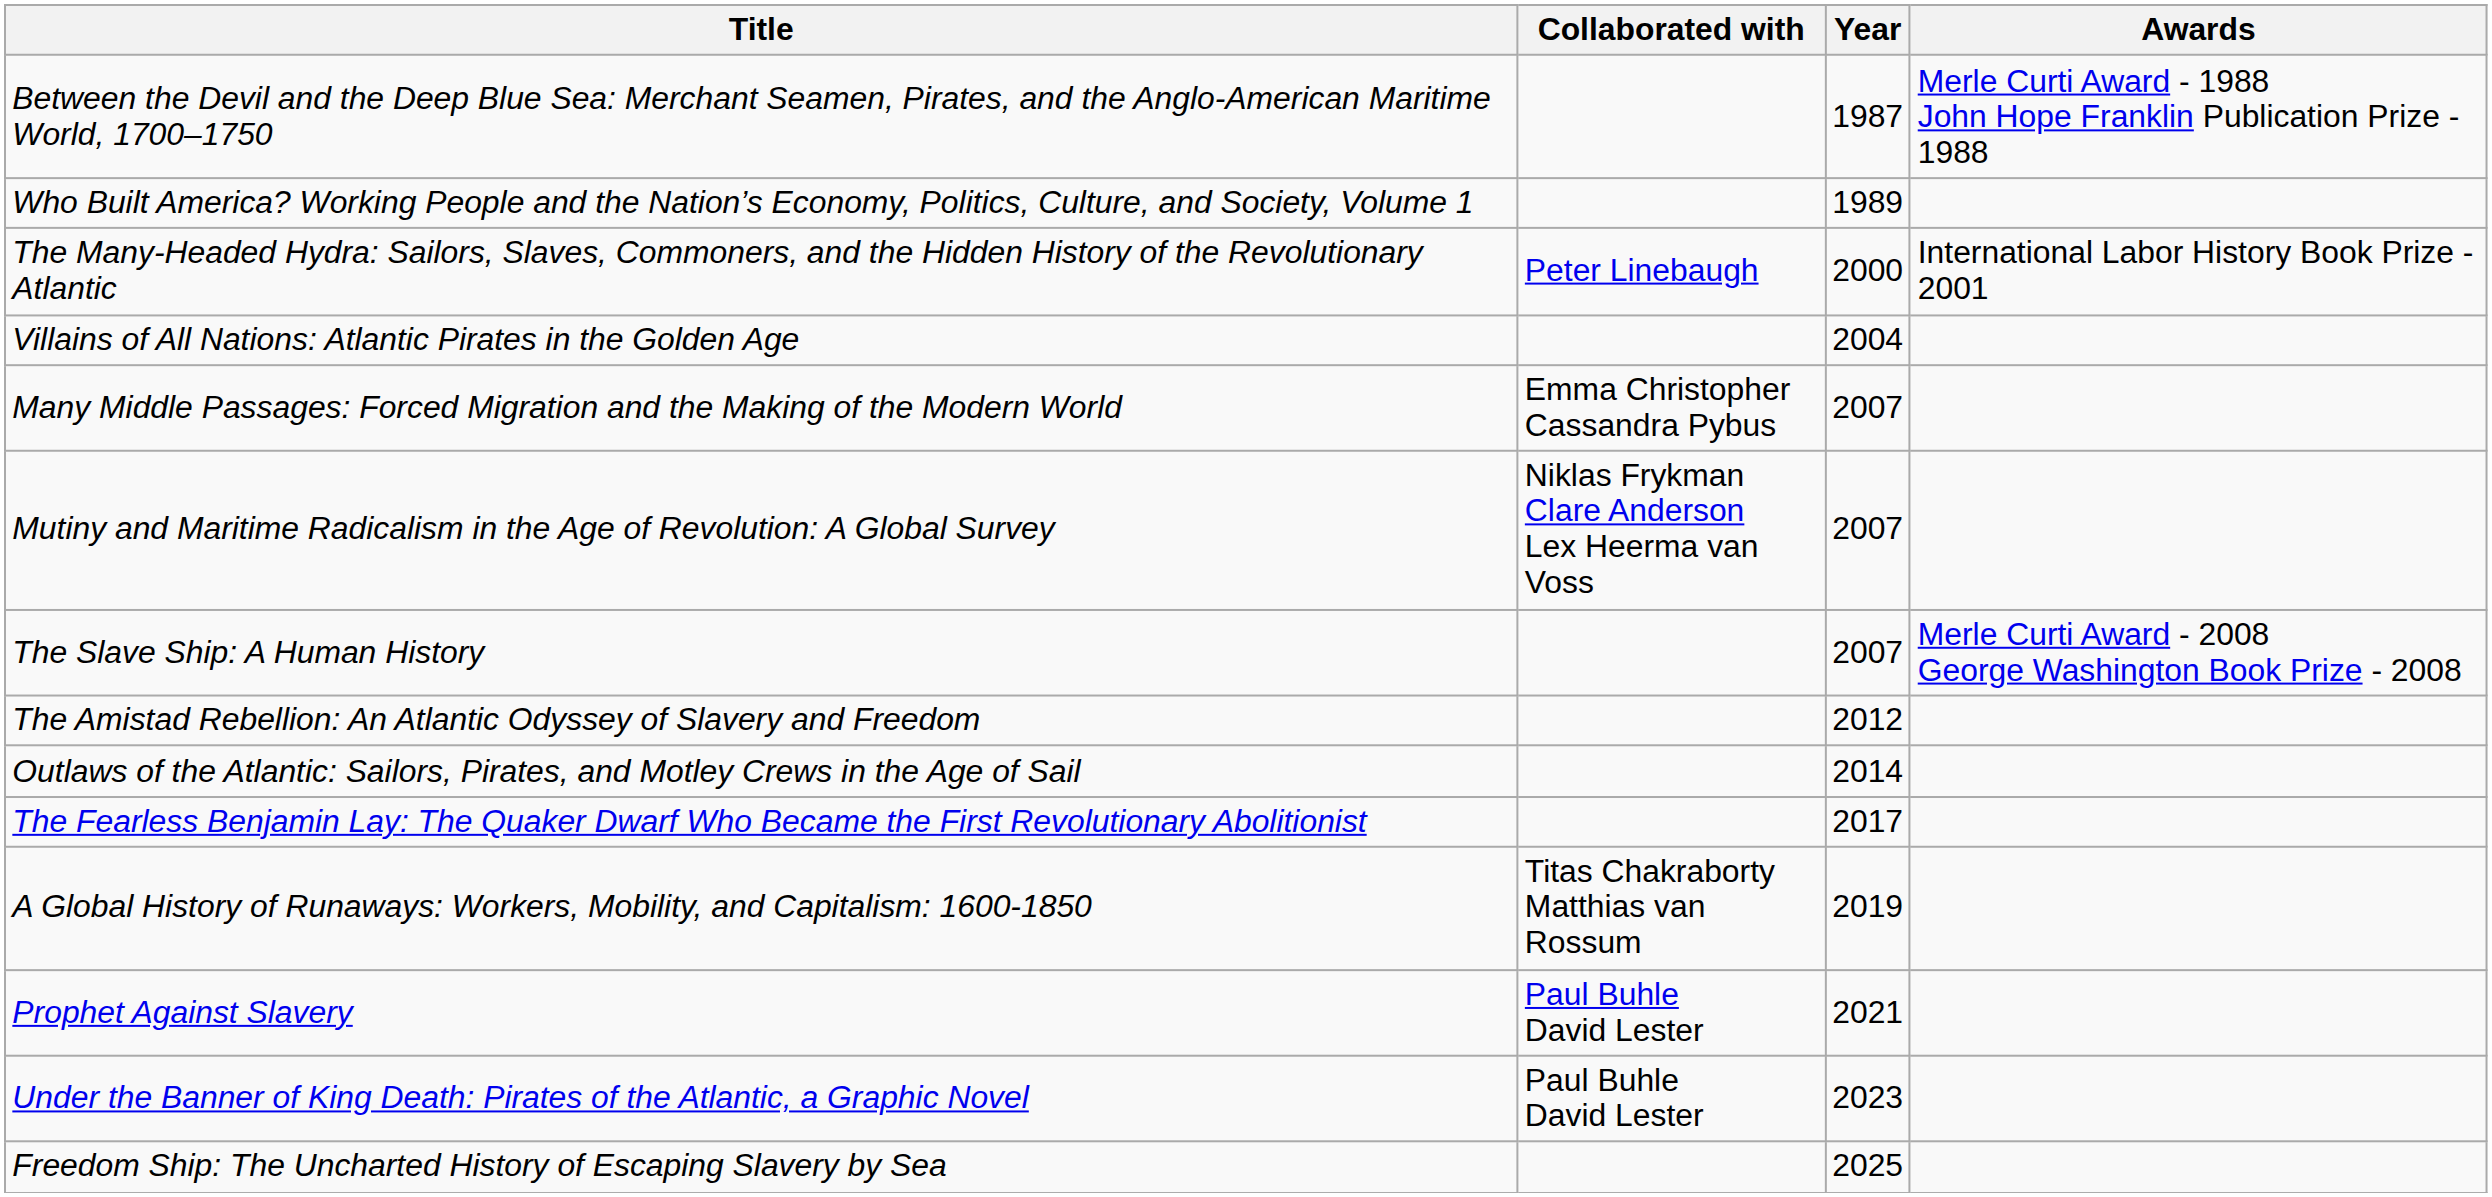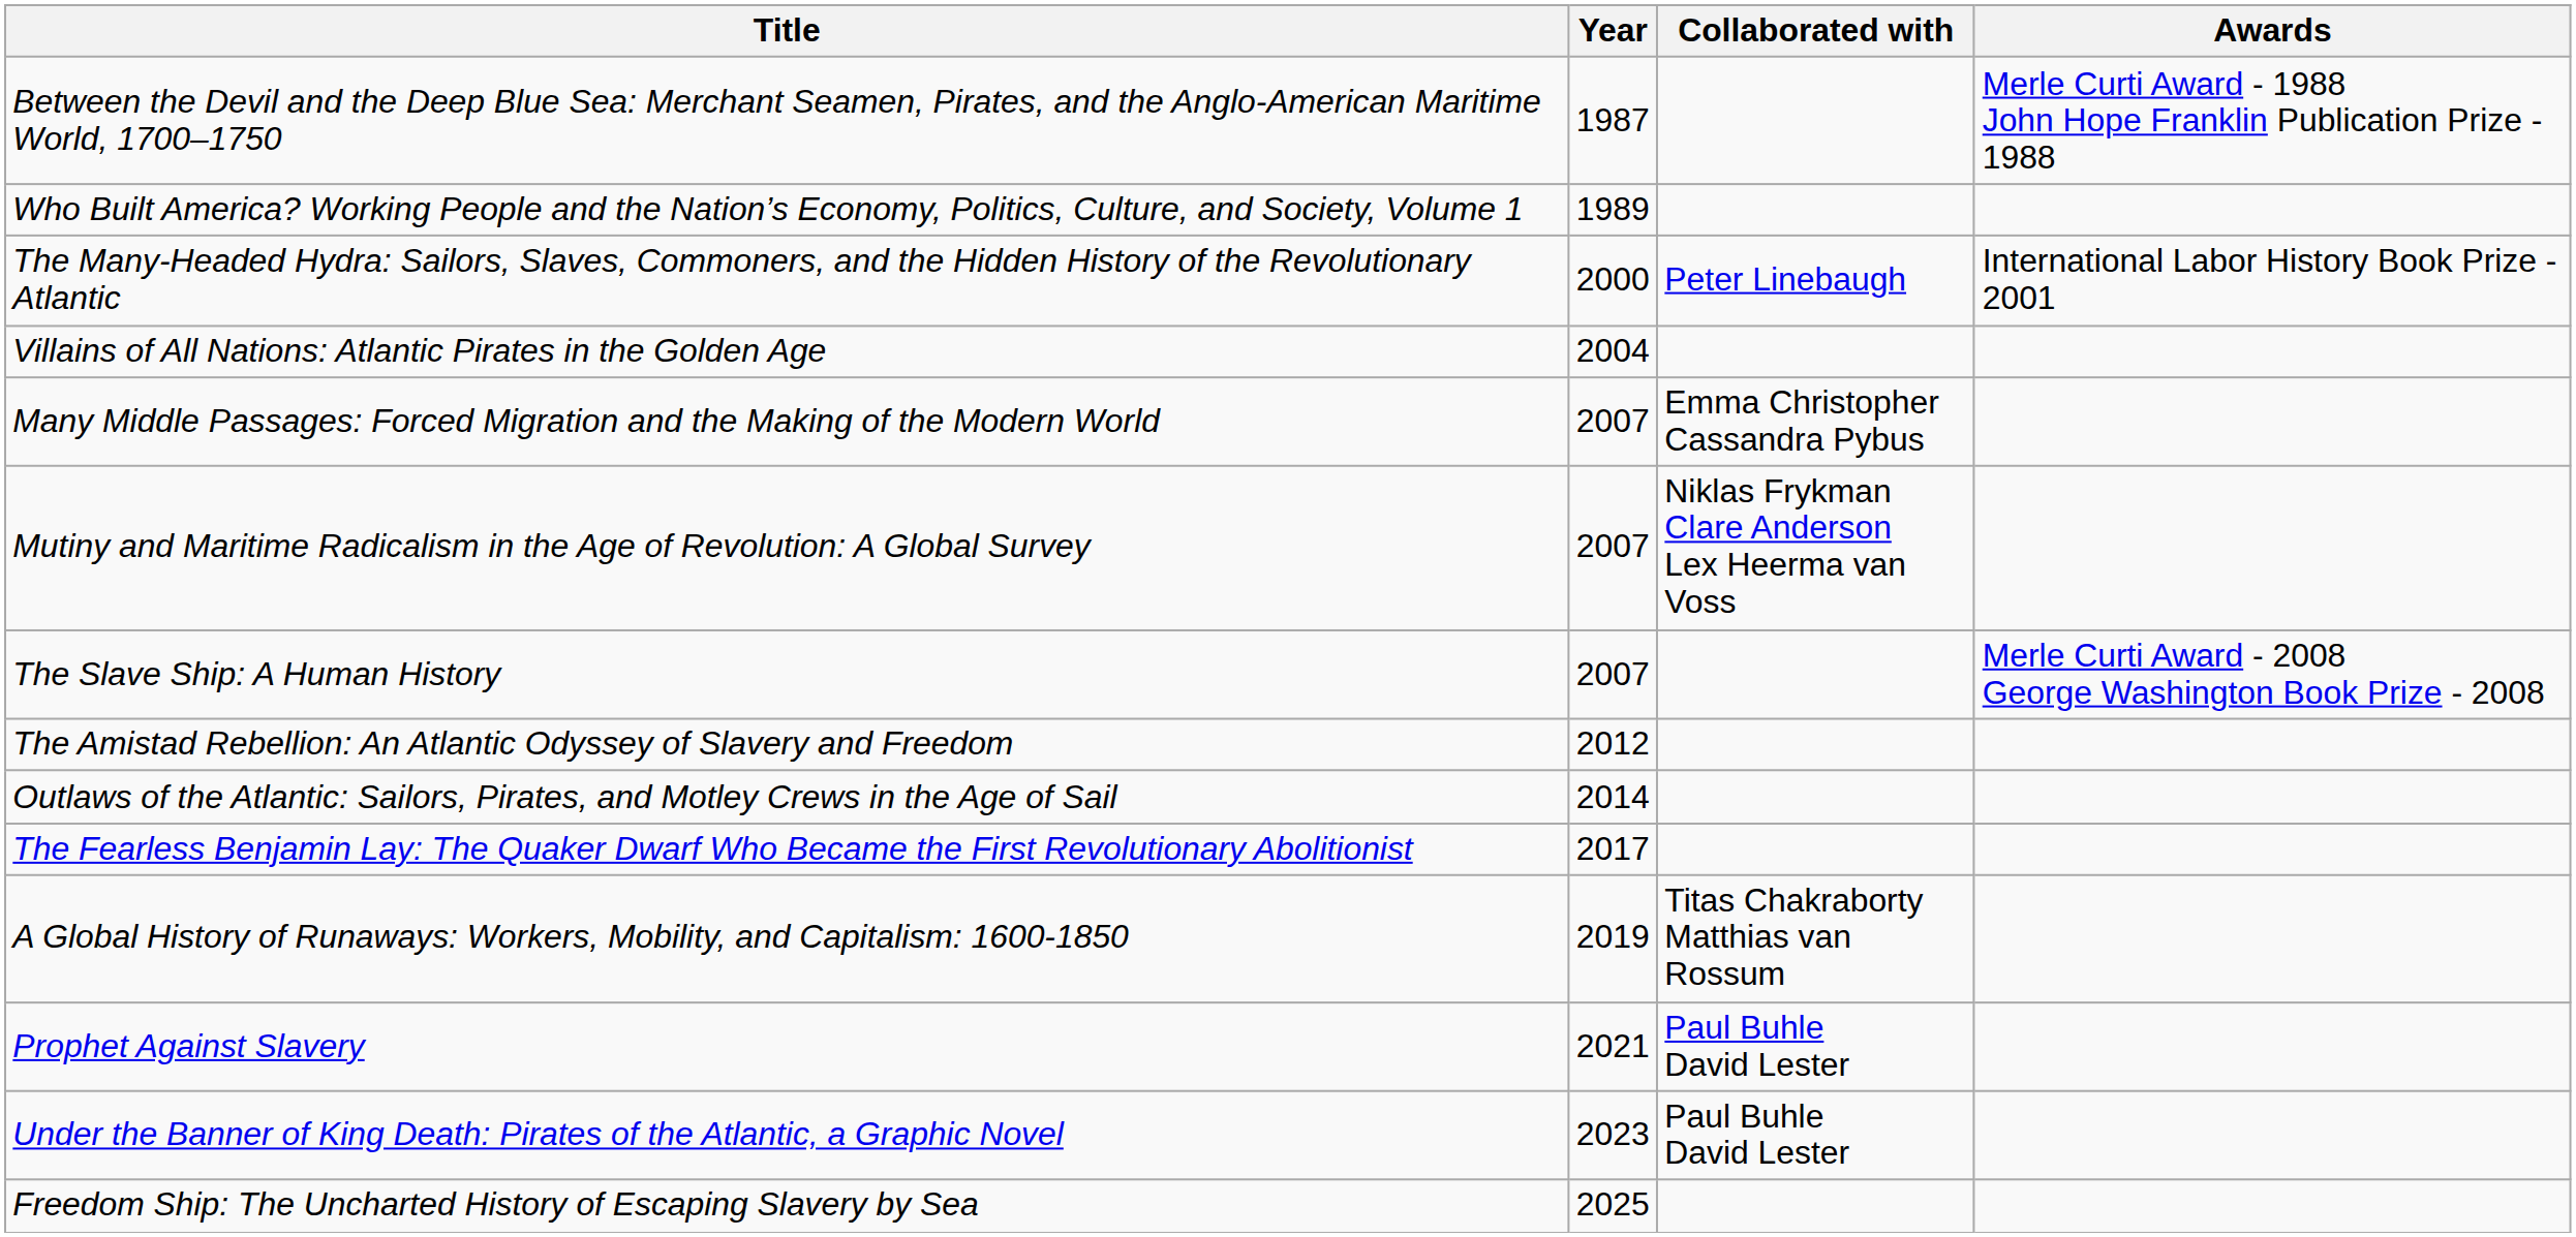columns swapped: Collaborated with <-> Year
